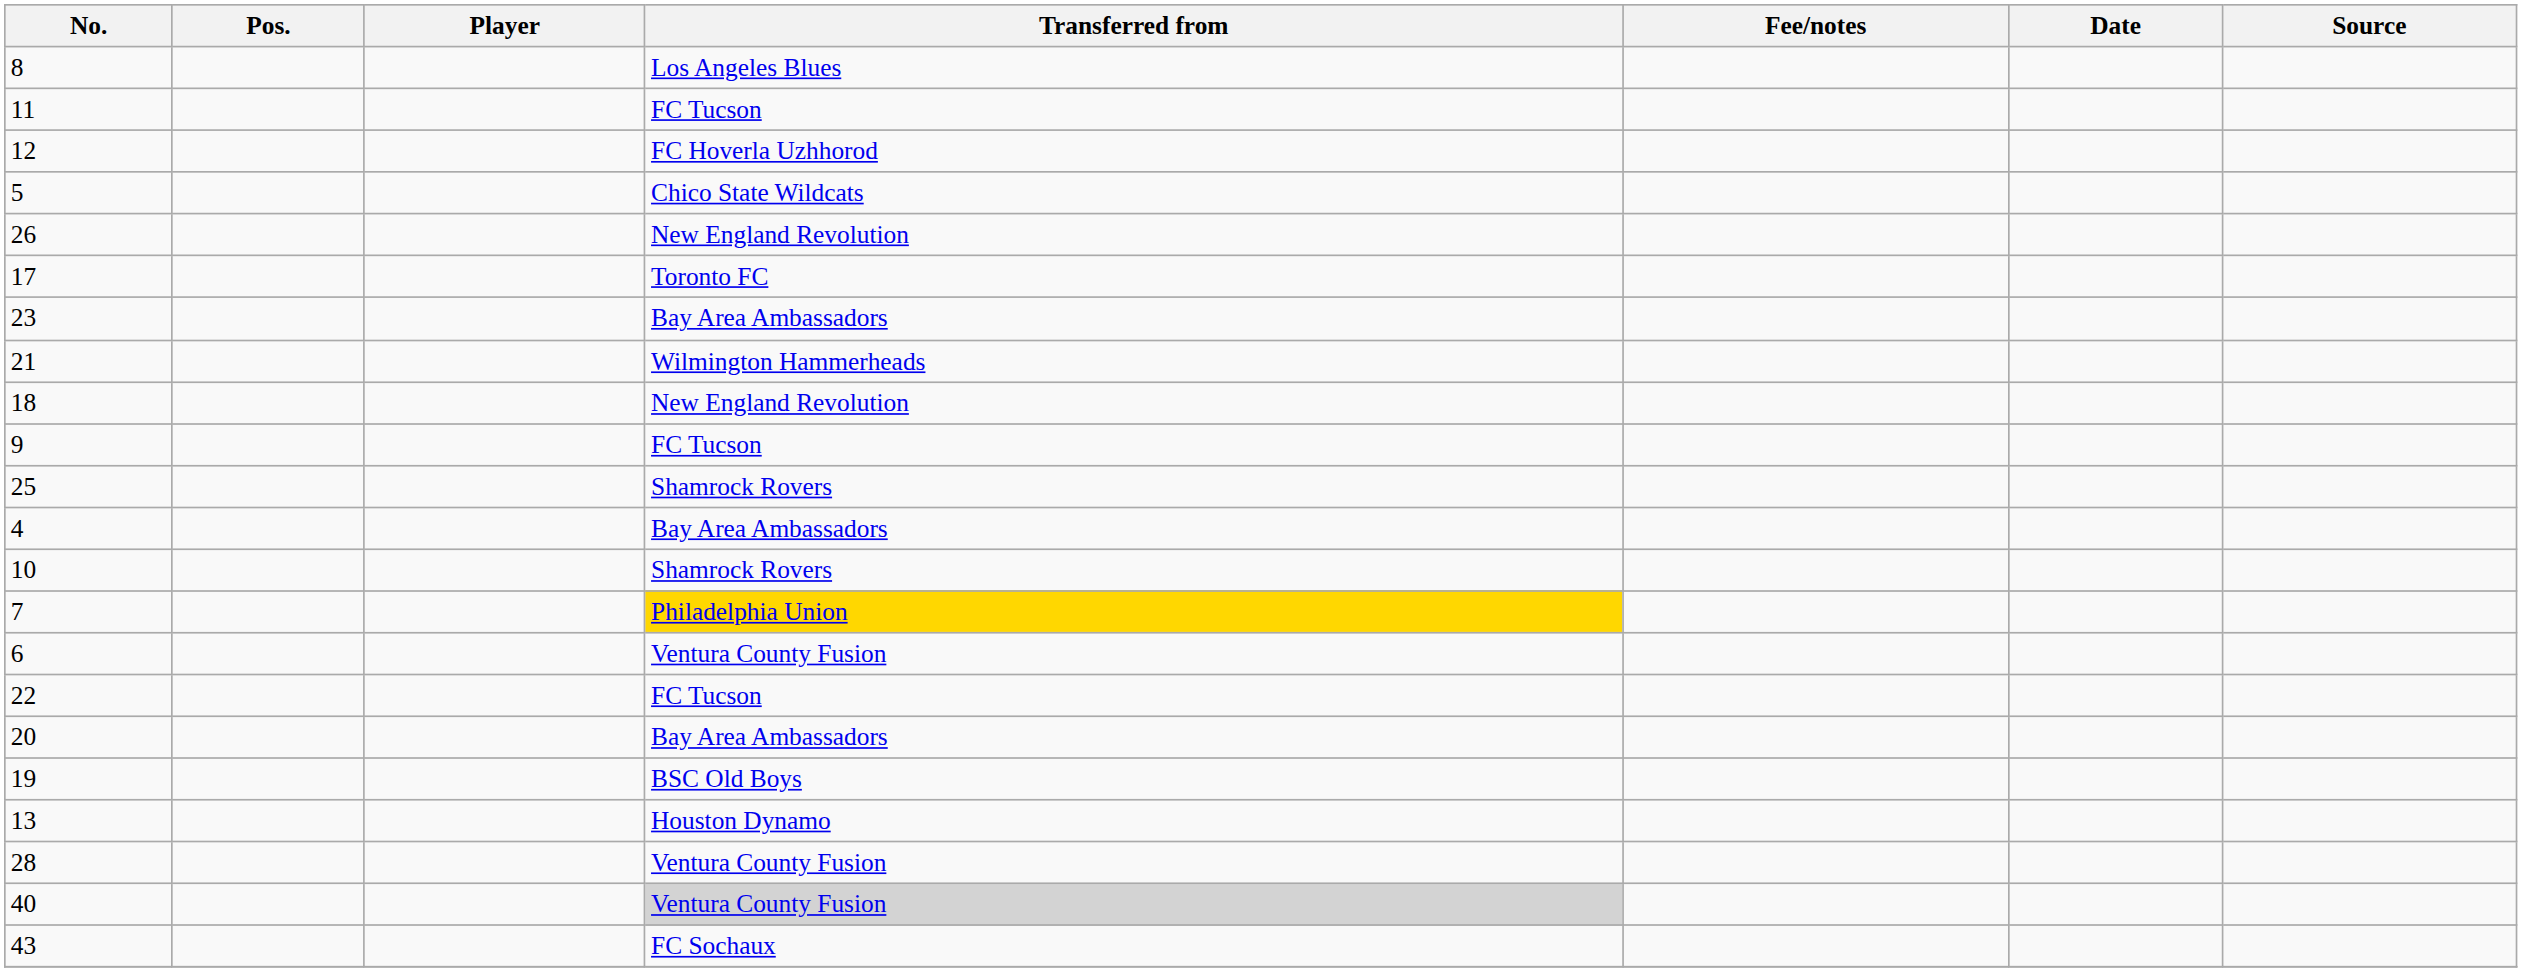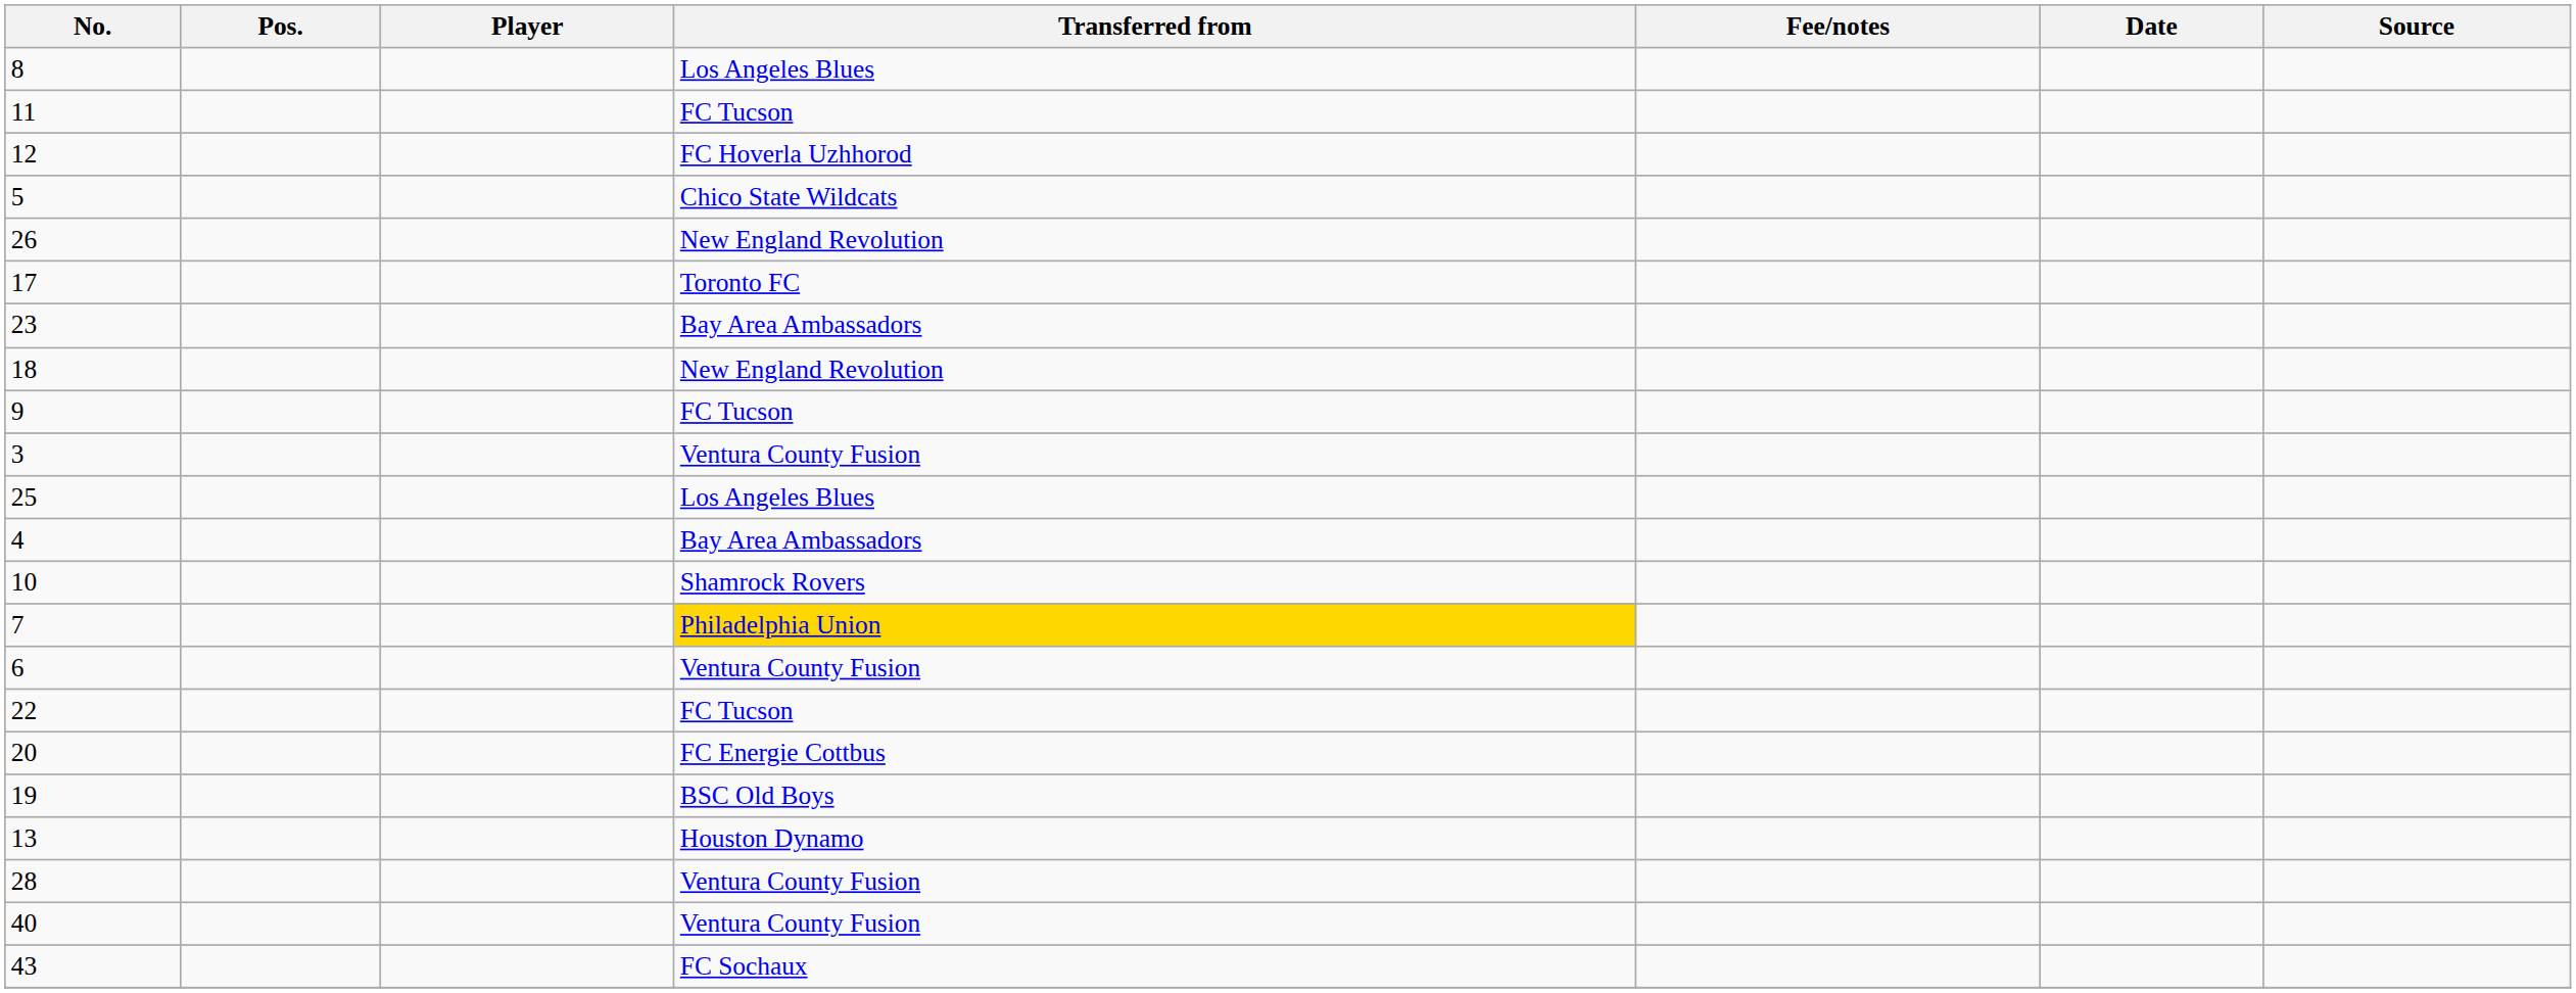- row: 21 | Wilmington Hammerheads
+ row: 3 | Ventura County Fusion
25 | Transferred from: Shamrock Rovers -> Los Angeles Blues
20 | Transferred from: Bay Area Ambassadors -> FC Energie Cottbus
40 | Transferred from: lightgrey background -> no background
